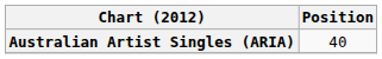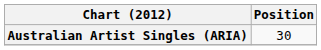Australian Artist Singles (ARIA) | Position: 40 -> 30
